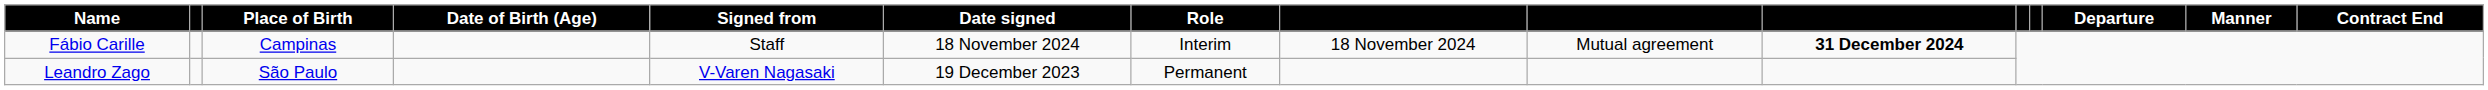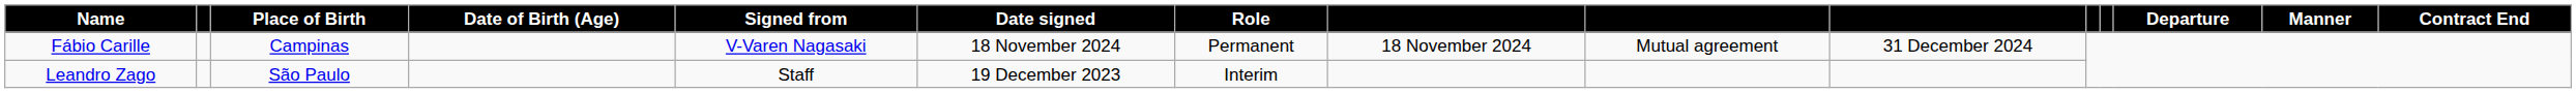Fábio Carille | Signed from: Staff -> V-Varen Nagasaki
Fábio Carille | Role: Interim -> Permanent
Fábio Carille | column 10: bold -> normal
Leandro Zago | Signed from: V-Varen Nagasaki -> Staff
Leandro Zago | Role: Permanent -> Interim
